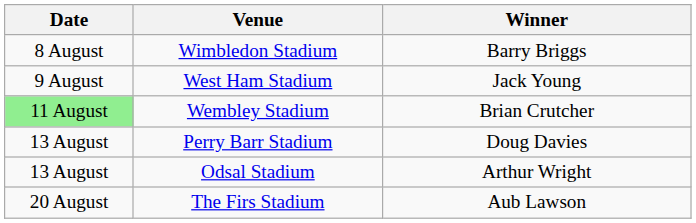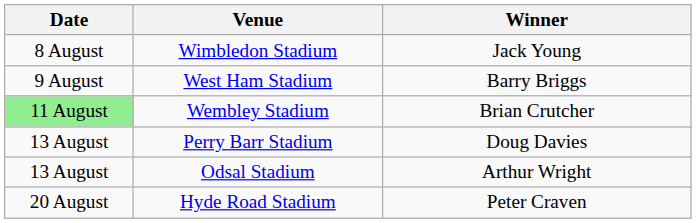Wimbledon Stadium | Winner: Barry Briggs -> Jack Young
West Ham Stadium | Winner: Jack Young -> Barry Briggs
+ row: 20 August | Hyde Road Stadium | Peter Craven
- row: 20 August | The Firs Stadium | Aub Lawson
